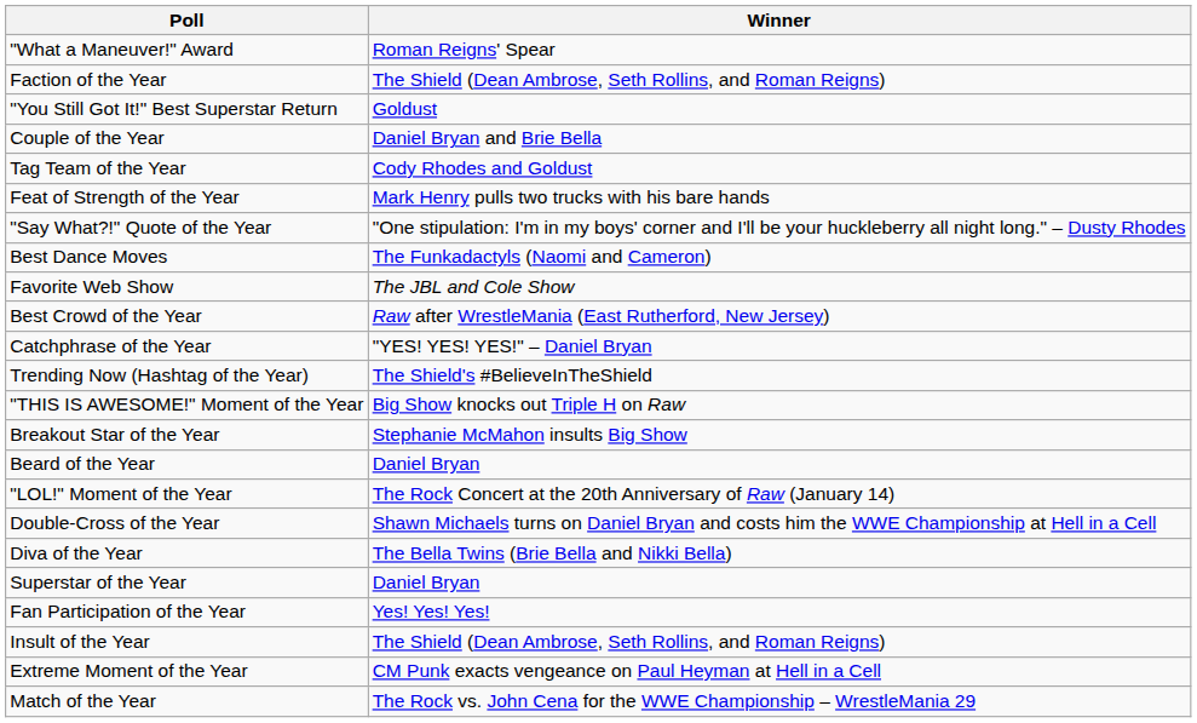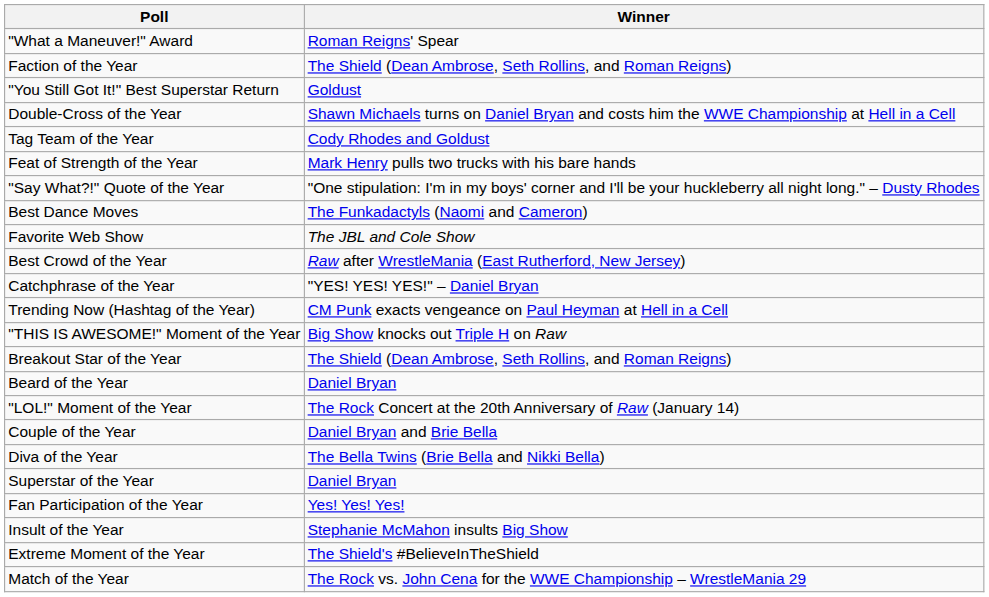rows swapped: Couple of the Year <-> Double-Cross of the Year
Trending Now (Hashtag of the Year) | Winner: The Shield's #BelieveInTheShield -> CM Punk exacts vengeance on Paul Heyman at Hell in a Cell
Breakout Star of the Year | Winner: Stephanie McMahon insults Big Show -> The Shield (Dean Ambrose, Seth Rollins, and Roman Reigns)
Insult of the Year | Winner: The Shield (Dean Ambrose, Seth Rollins, and Roman Reigns) -> Stephanie McMahon insults Big Show
Extreme Moment of the Year | Winner: CM Punk exacts vengeance on Paul Heyman at Hell in a Cell -> The Shield's #BelieveInTheShield
